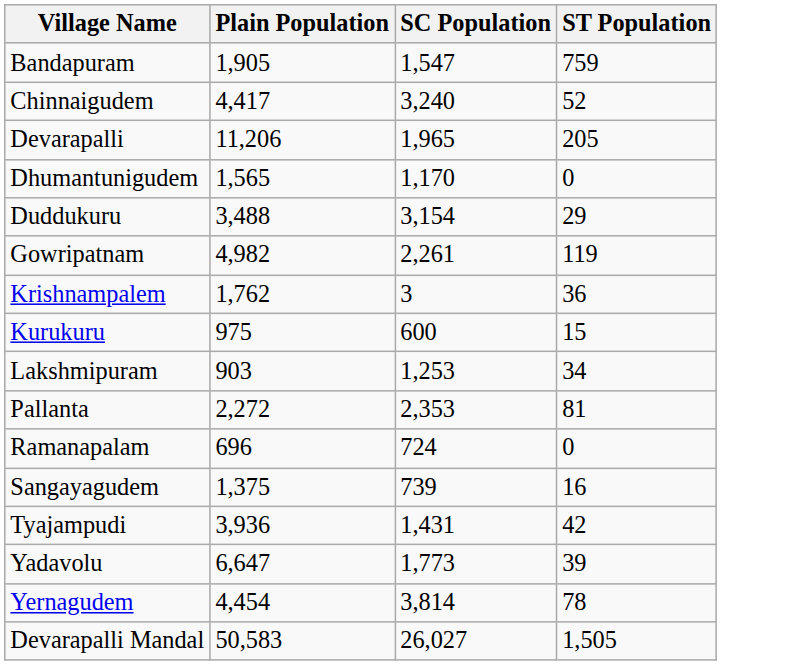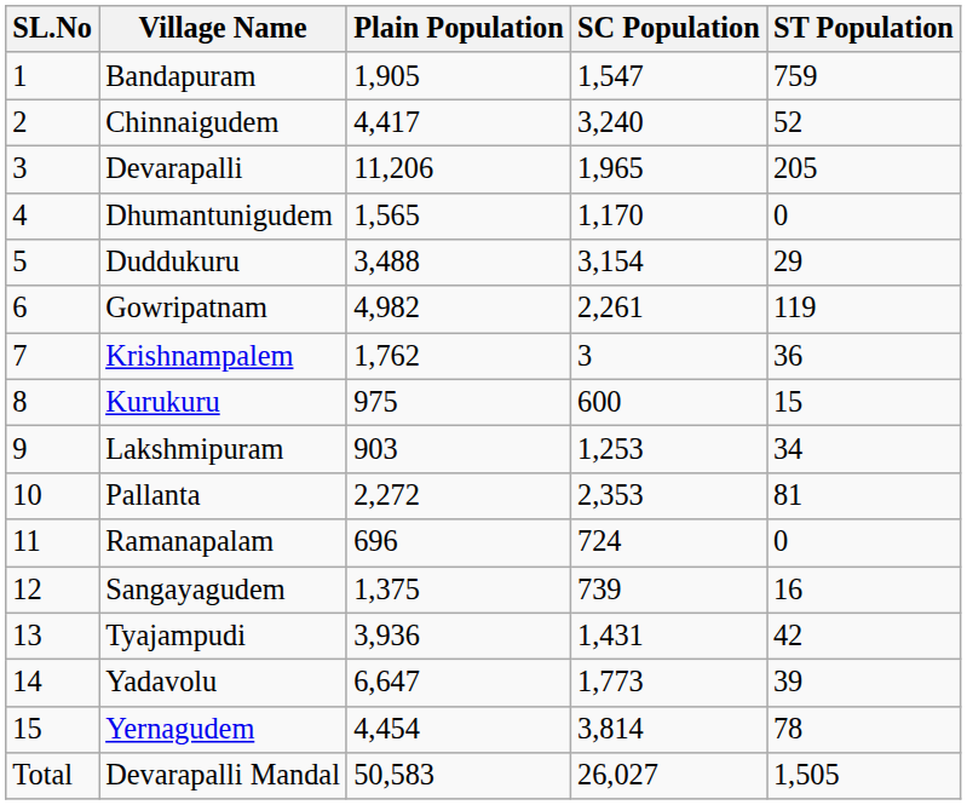+ column: SL.No | 1 | 2 | 3 | 4 | 5 | 6 | 7 | 8 | 9 | 10 | 11 | 12 | 13 | 14 | 15 | Total
